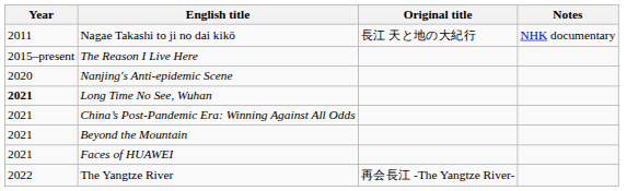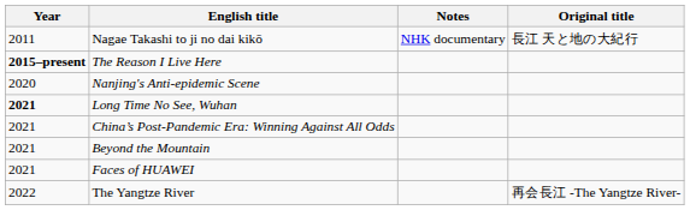columns swapped: Original title <-> Notes
The Reason I Live Here | Year: normal -> bold
